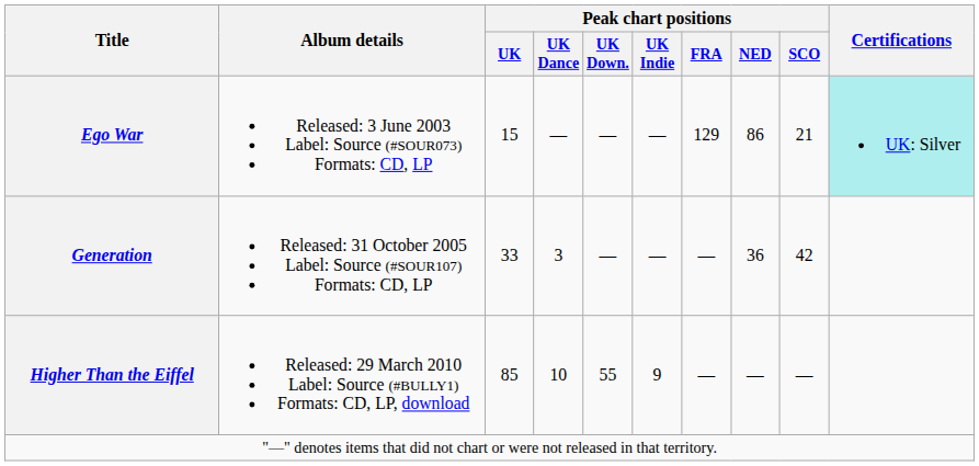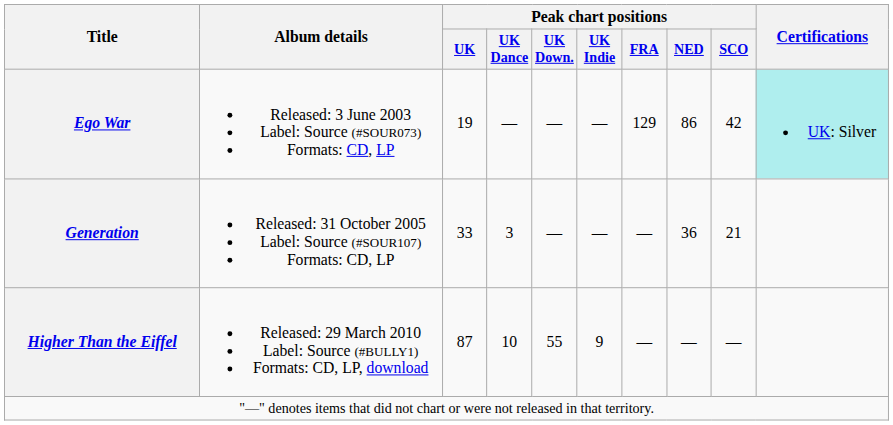Ego War | Peak chart positions / UK: 15 -> 19
Ego War | Peak chart positions / SCO: 21 -> 42
Generation | Peak chart positions / SCO: 42 -> 21
Higher Than the Eiffel | Peak chart positions / UK: 85 -> 87
